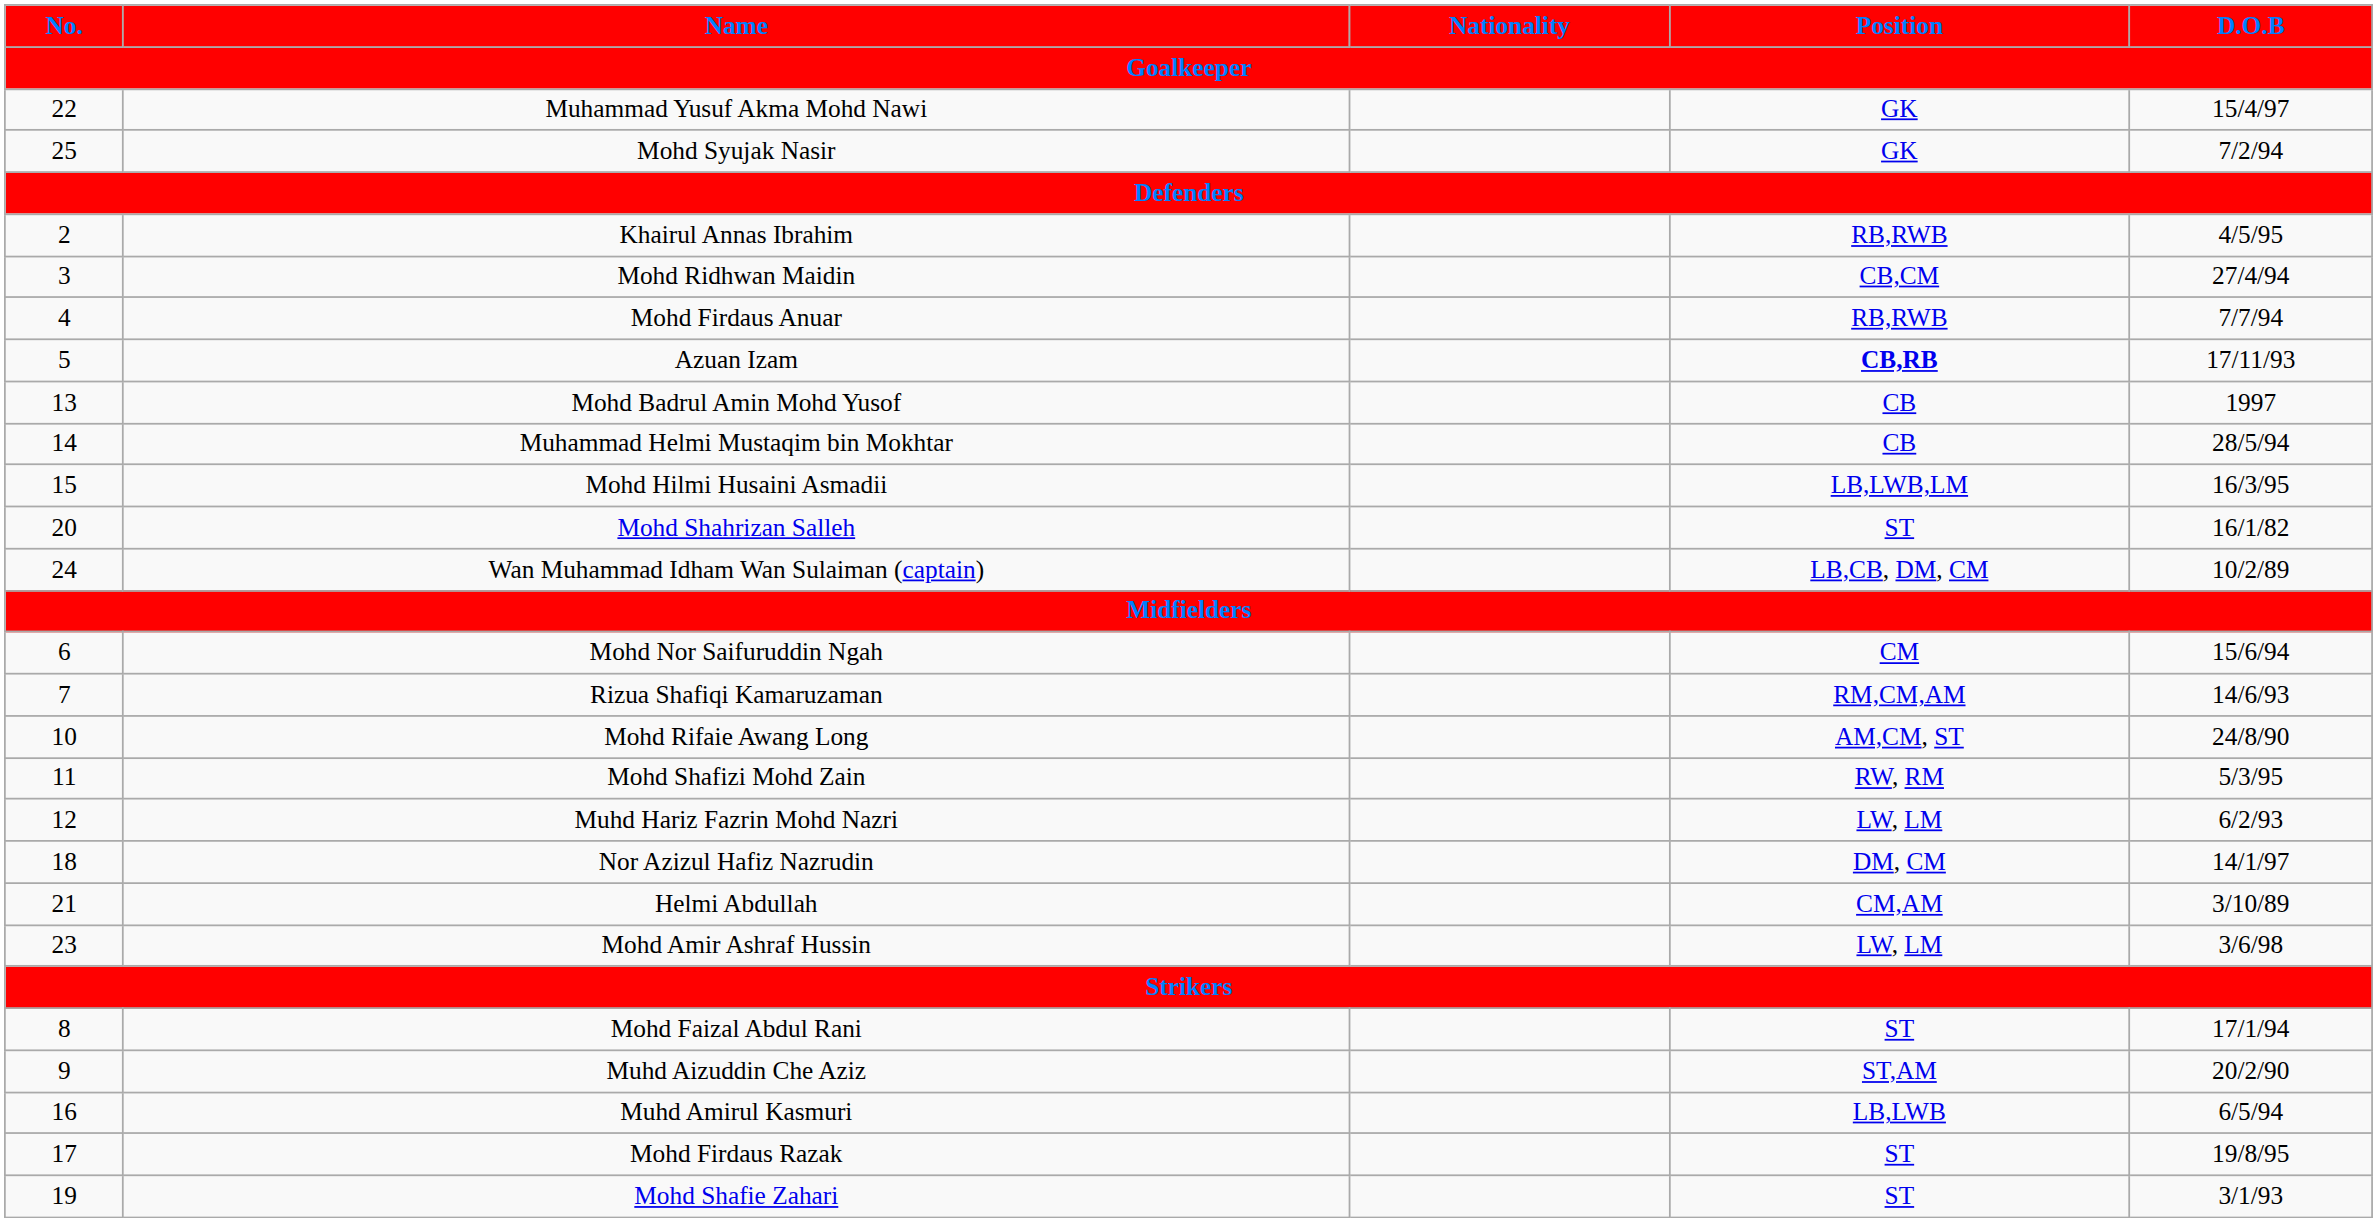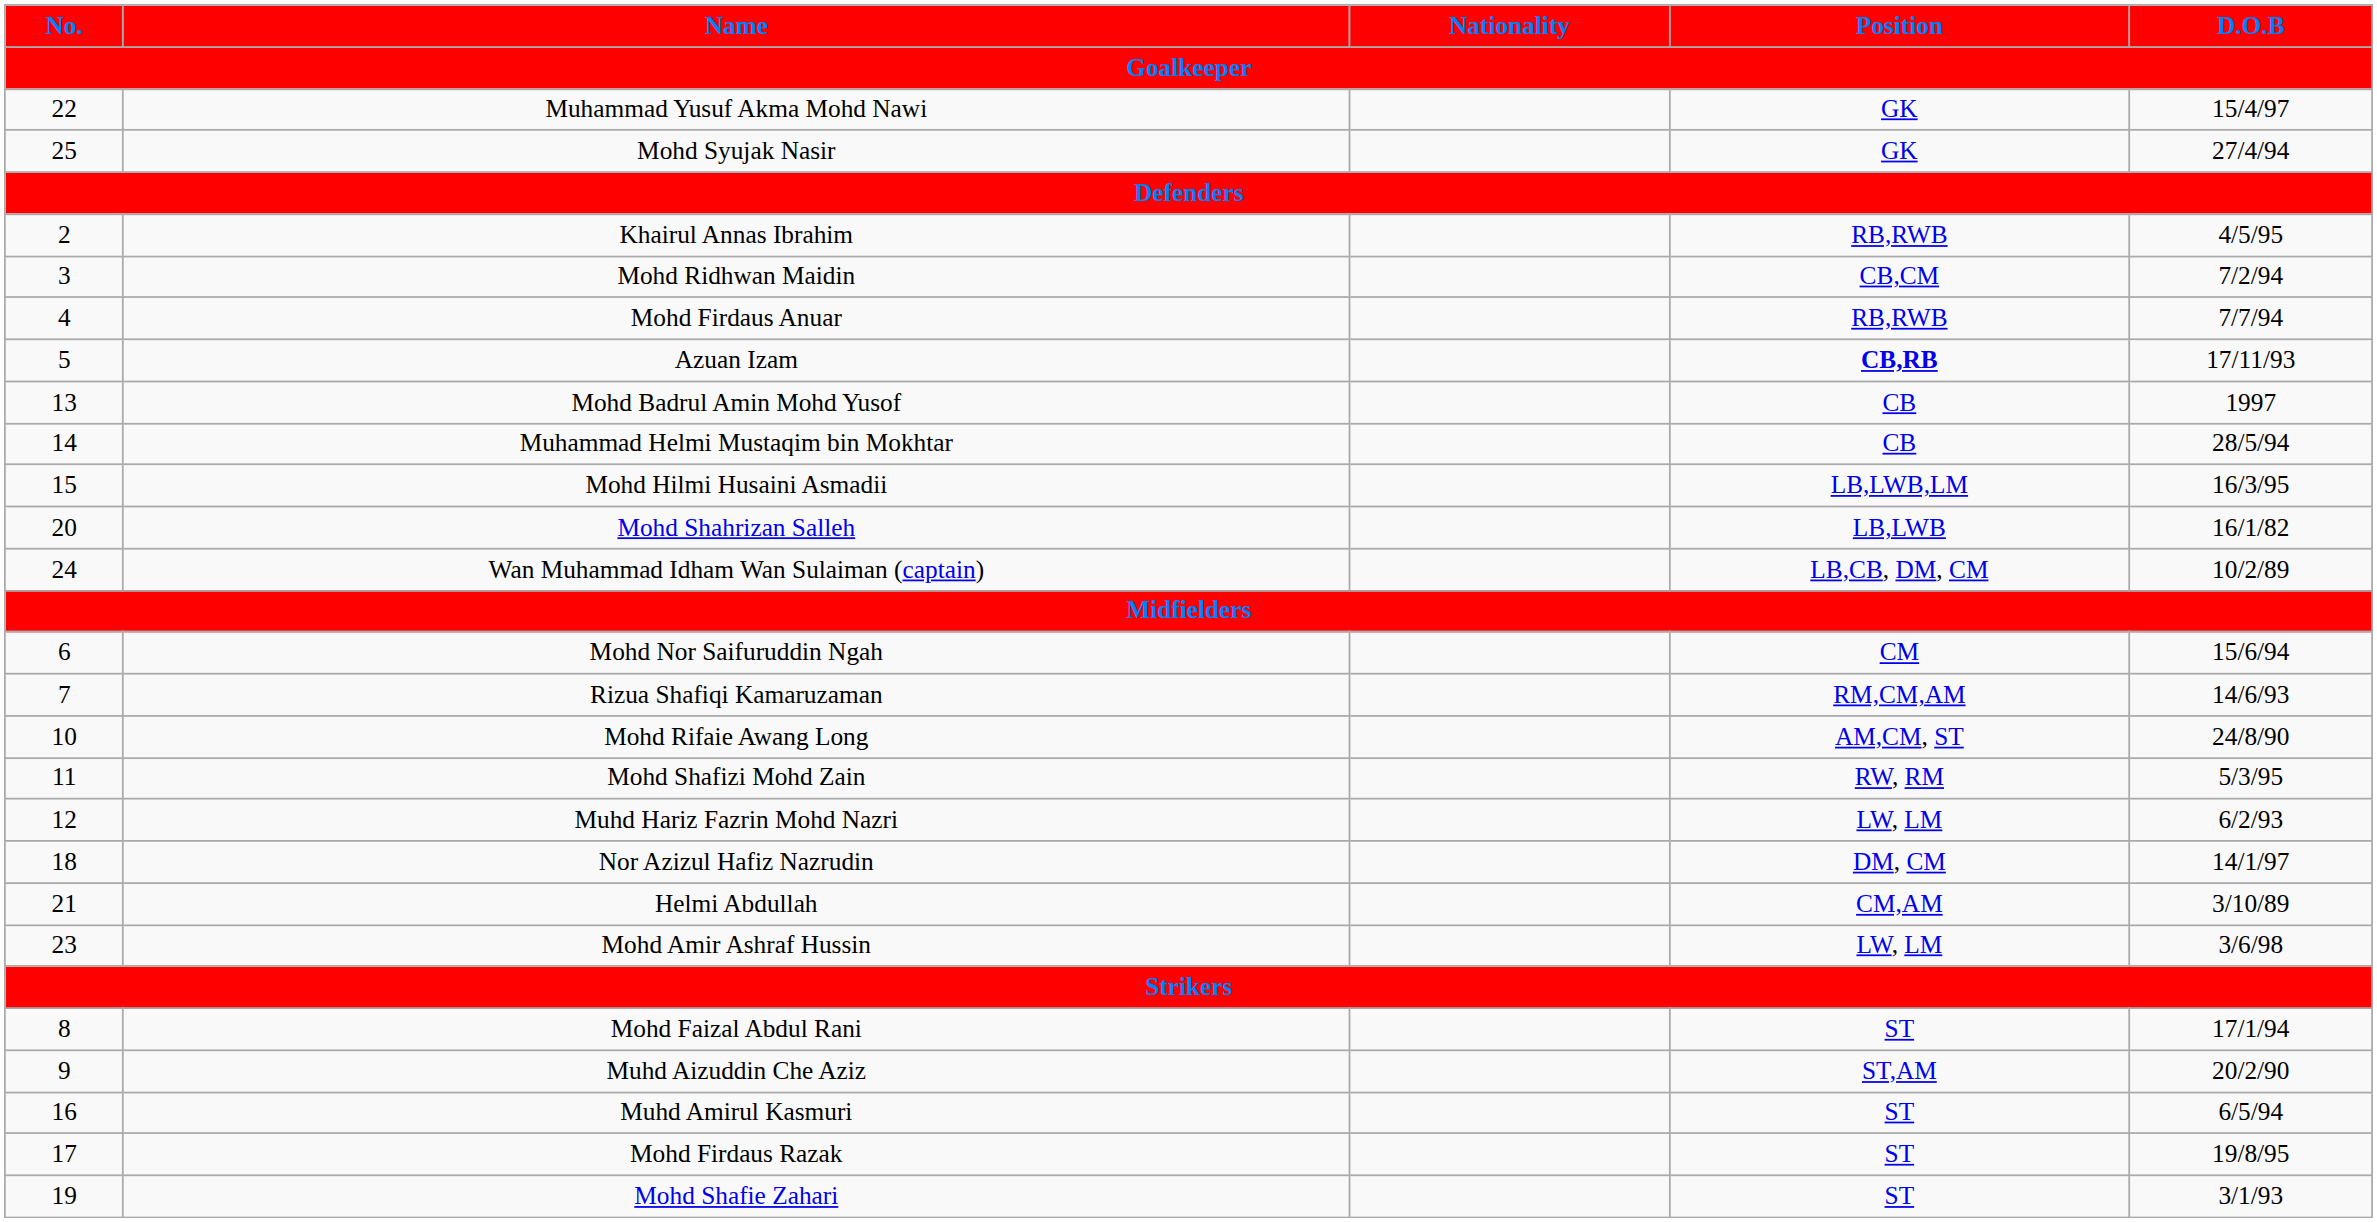Mohd Syujak Nasir | D.O.B: 7/2/94 -> 27/4/94
Mohd Ridhwan Maidin | D.O.B: 27/4/94 -> 7/2/94
Mohd Shahrizan Salleh | Position: ST -> LB,LWB
Muhd Amirul Kasmuri | Position: LB,LWB -> ST
